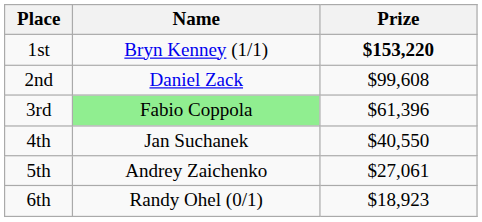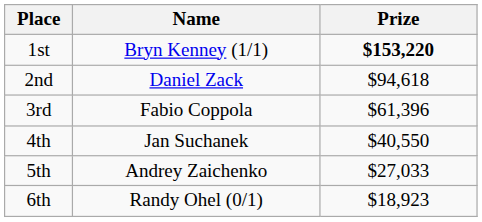2nd | Prize: $99,608 -> $94,618
3rd | Name: lightgreen background -> no background
5th | Prize: $27,061 -> $27,033
